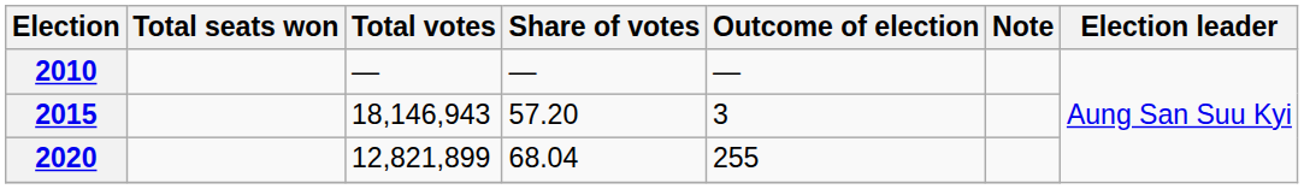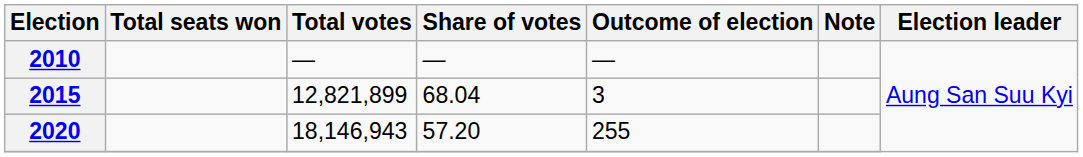2015 | Total votes: 18,146,943 -> 12,821,899
2015 | Share of votes: 57.20 -> 68.04
2020 | Total votes: 12,821,899 -> 18,146,943
2020 | Share of votes: 68.04 -> 57.20
